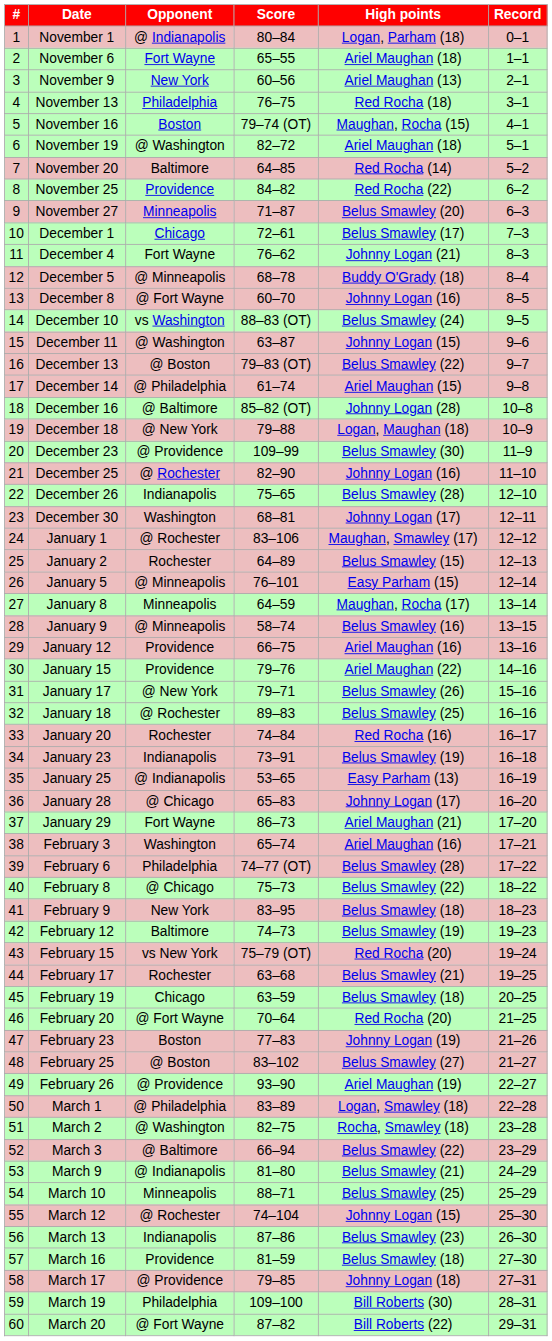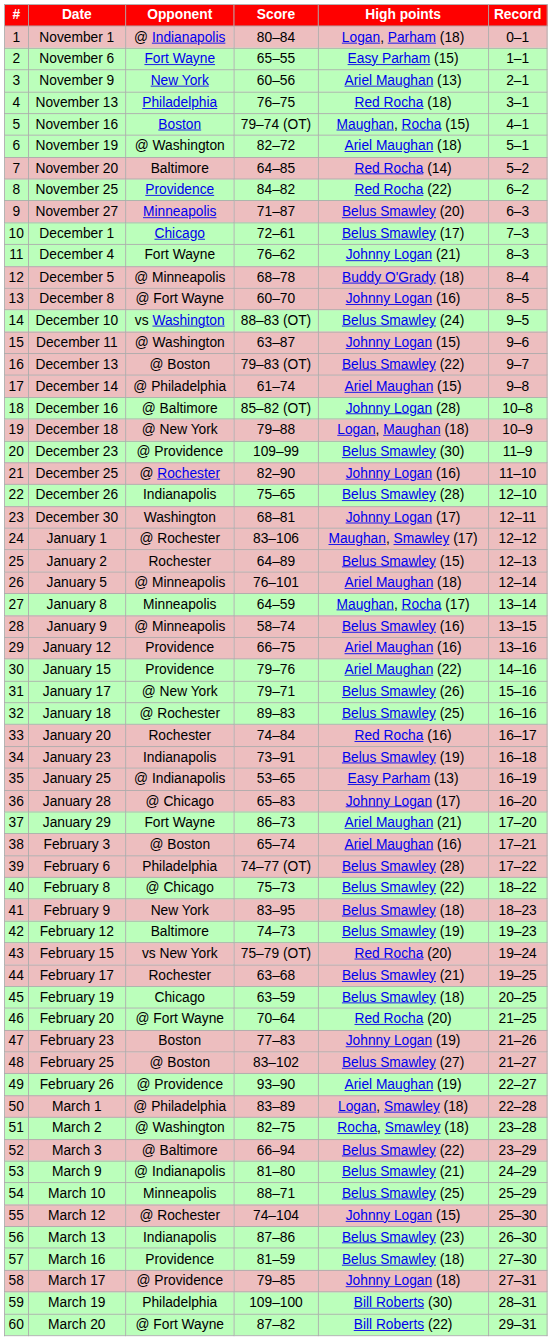November 6 | High points: Ariel Maughan (18) -> Easy Parham (15)
January 5 | High points: Easy Parham (15) -> Ariel Maughan (18)
February 3 | Opponent: Washington -> @ Boston
